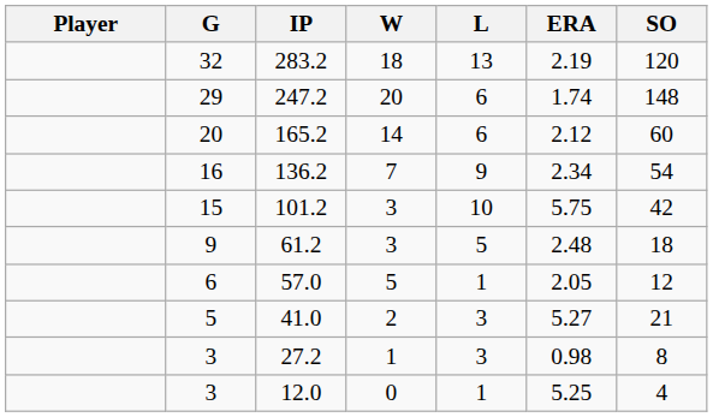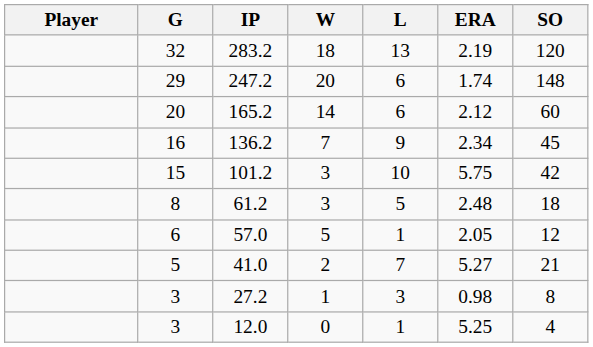136.2 | SO: 54 -> 45
61.2 | G: 9 -> 8
41.0 | L: 3 -> 7
